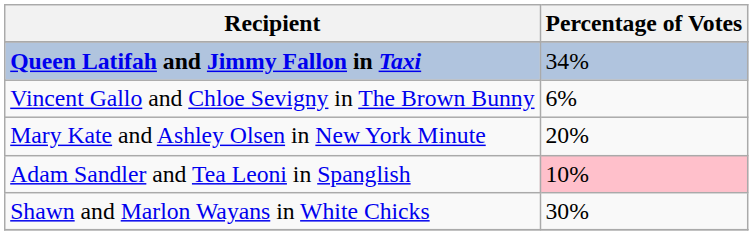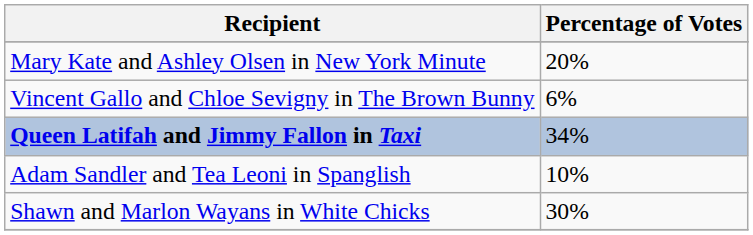rows swapped: Queen Latifah and Jimmy Fallon in Taxi <-> Mary Kate and Ashley Olsen in New York Minute
Adam Sandler and Tea Leoni in Spanglish | Percentage of Votes: pink background -> no background
